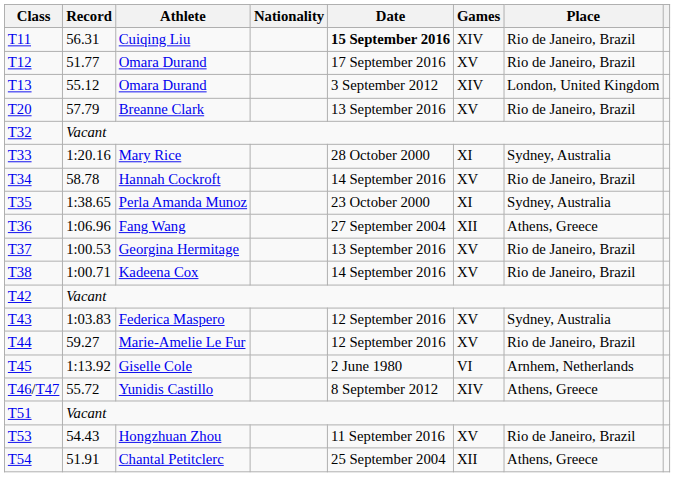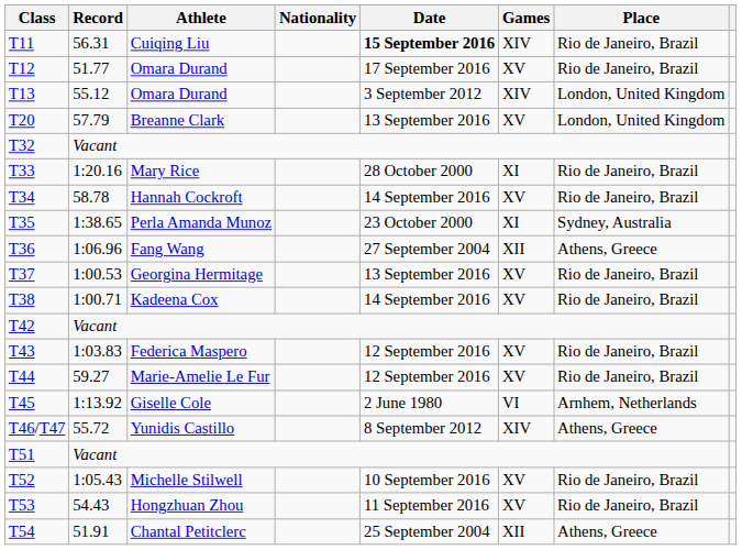T20 | Place: Rio de Janeiro, Brazil -> London, United Kingdom
T33 | Place: Sydney, Australia -> Rio de Janeiro, Brazil
T43 | Place: Sydney, Australia -> Rio de Janeiro, Brazil
+ row: T52 | 1:05.43 | Michelle Stilwell | 10 September 2016 | XV | Rio de Janeiro, Brazil
